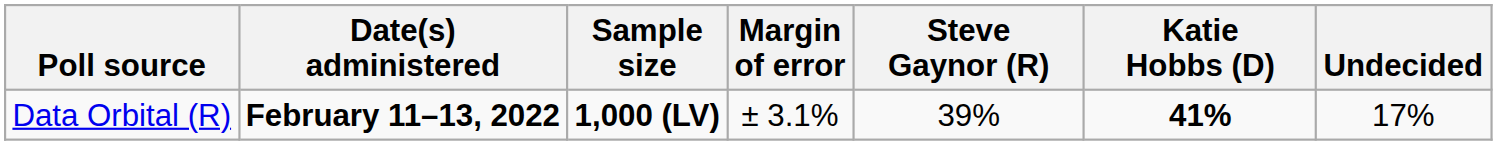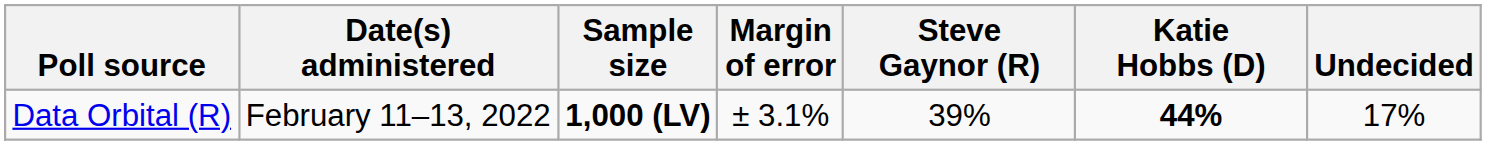Data Orbital (R) | Date(s) administered: bold -> normal
Data Orbital (R) | Katie Hobbs (D): 41% -> 44%
